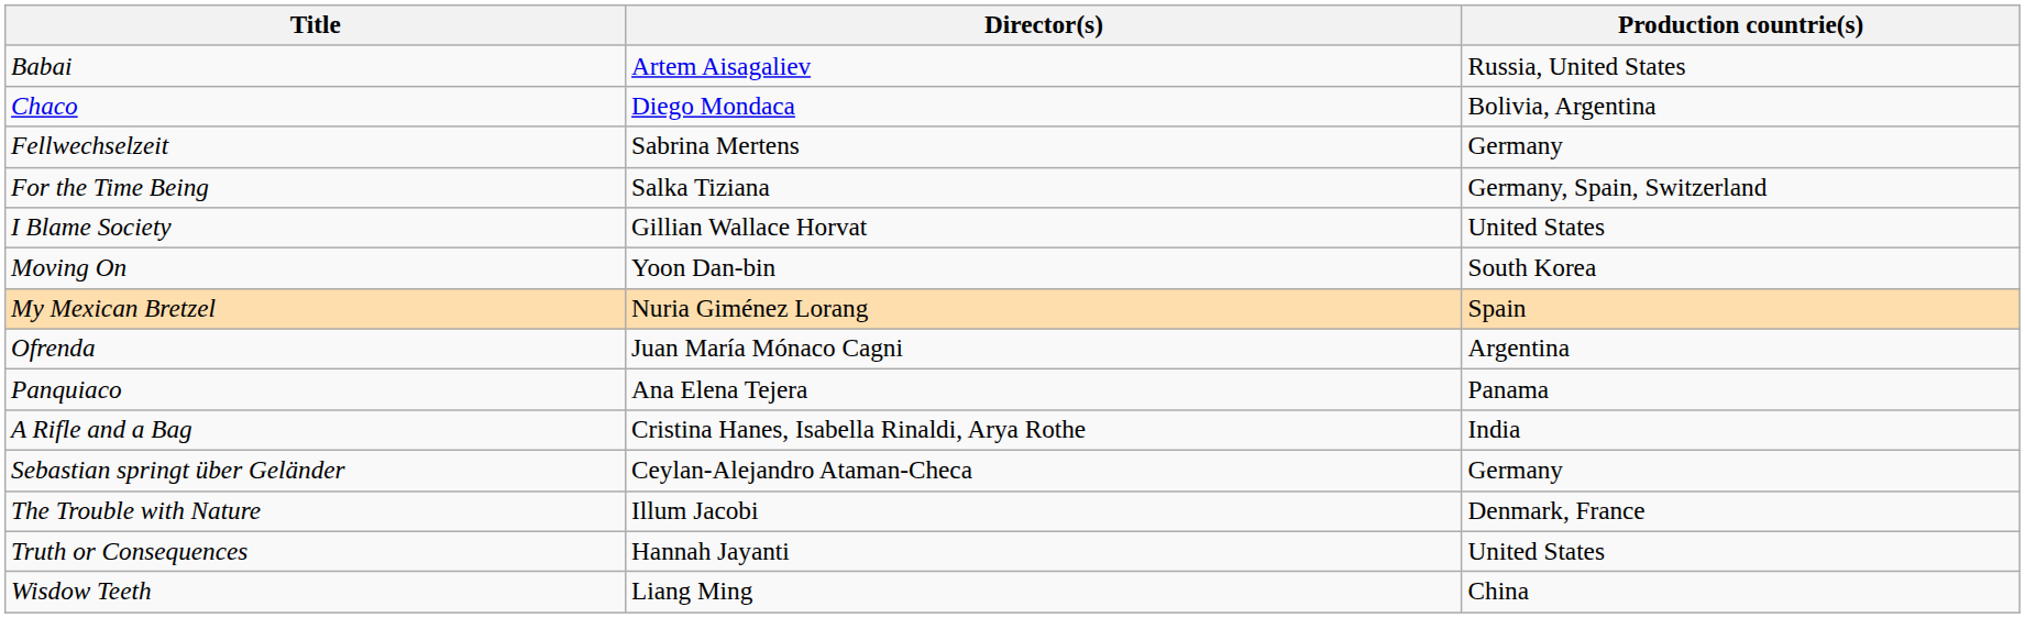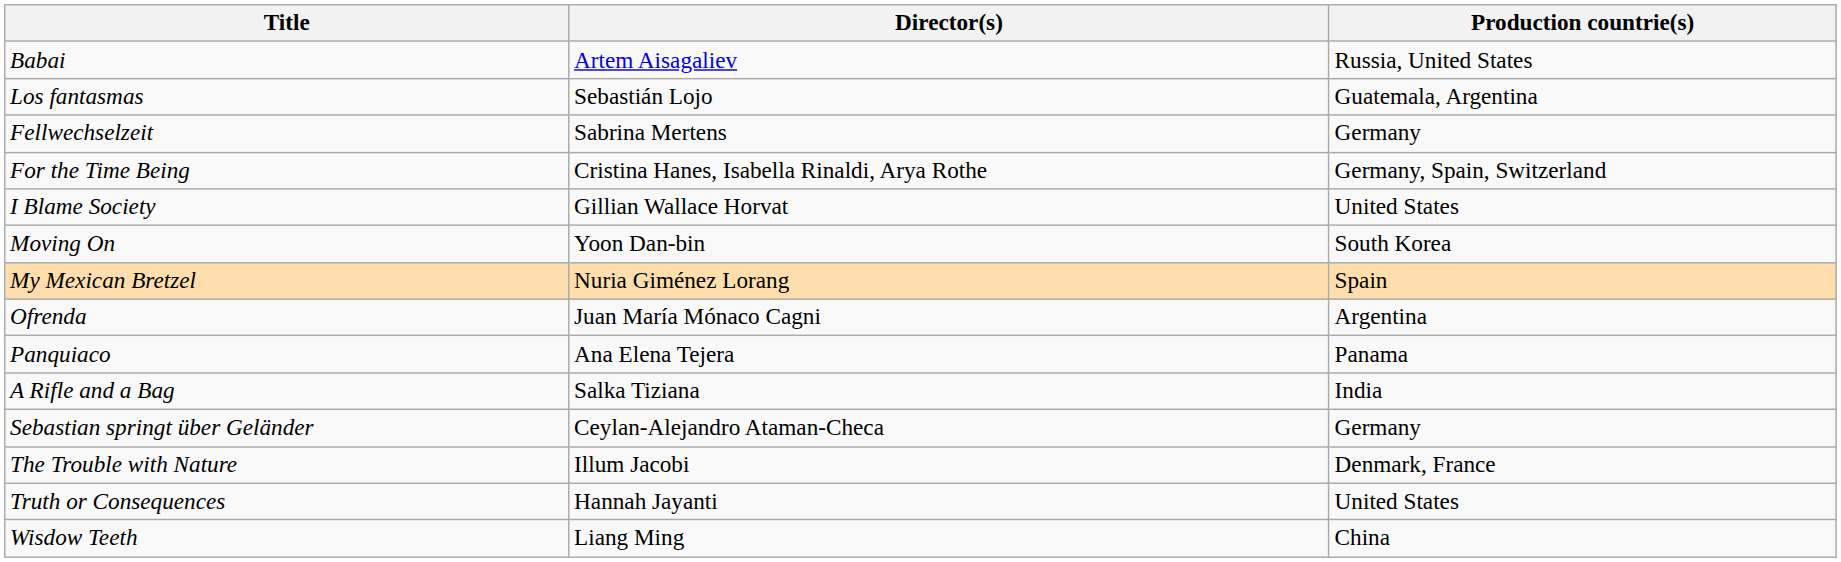- row: Chaco | Diego Mondaca | Bolivia, Argentina
+ row: Los fantasmas | Sebastián Lojo | Guatemala, Argentina
For the Time Being | Director(s): Salka Tiziana -> Cristina Hanes, Isabella Rinaldi, Arya Rothe
A Rifle and a Bag | Director(s): Cristina Hanes, Isabella Rinaldi, Arya Rothe -> Salka Tiziana
